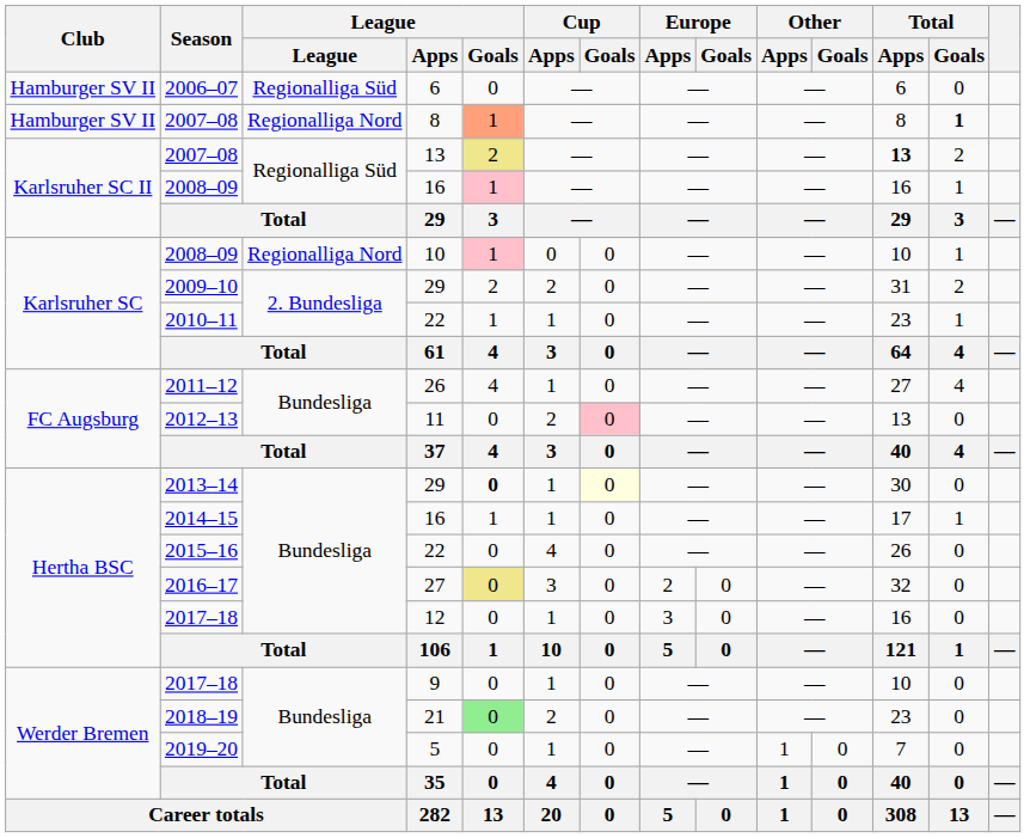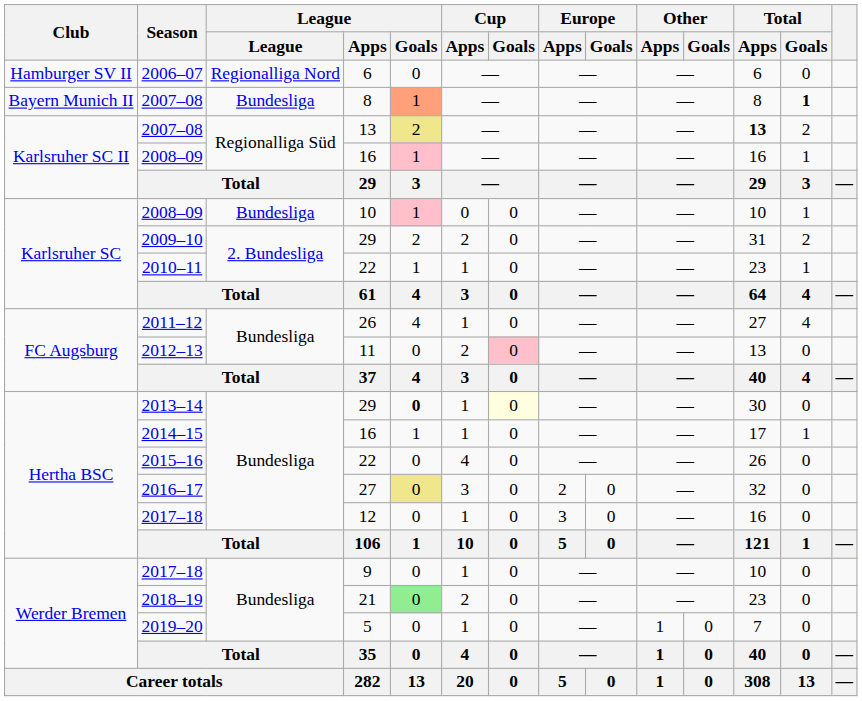2006–07 | League: Regionalliga Süd -> Regionalliga Nord
2007–08 / 8 | Club: Hamburger SV II -> Bayern Munich II
2007–08 / 8 | League: Regionalliga Nord -> Bundesliga
2008–09 / 10 | League: Regionalliga Nord -> Bundesliga
